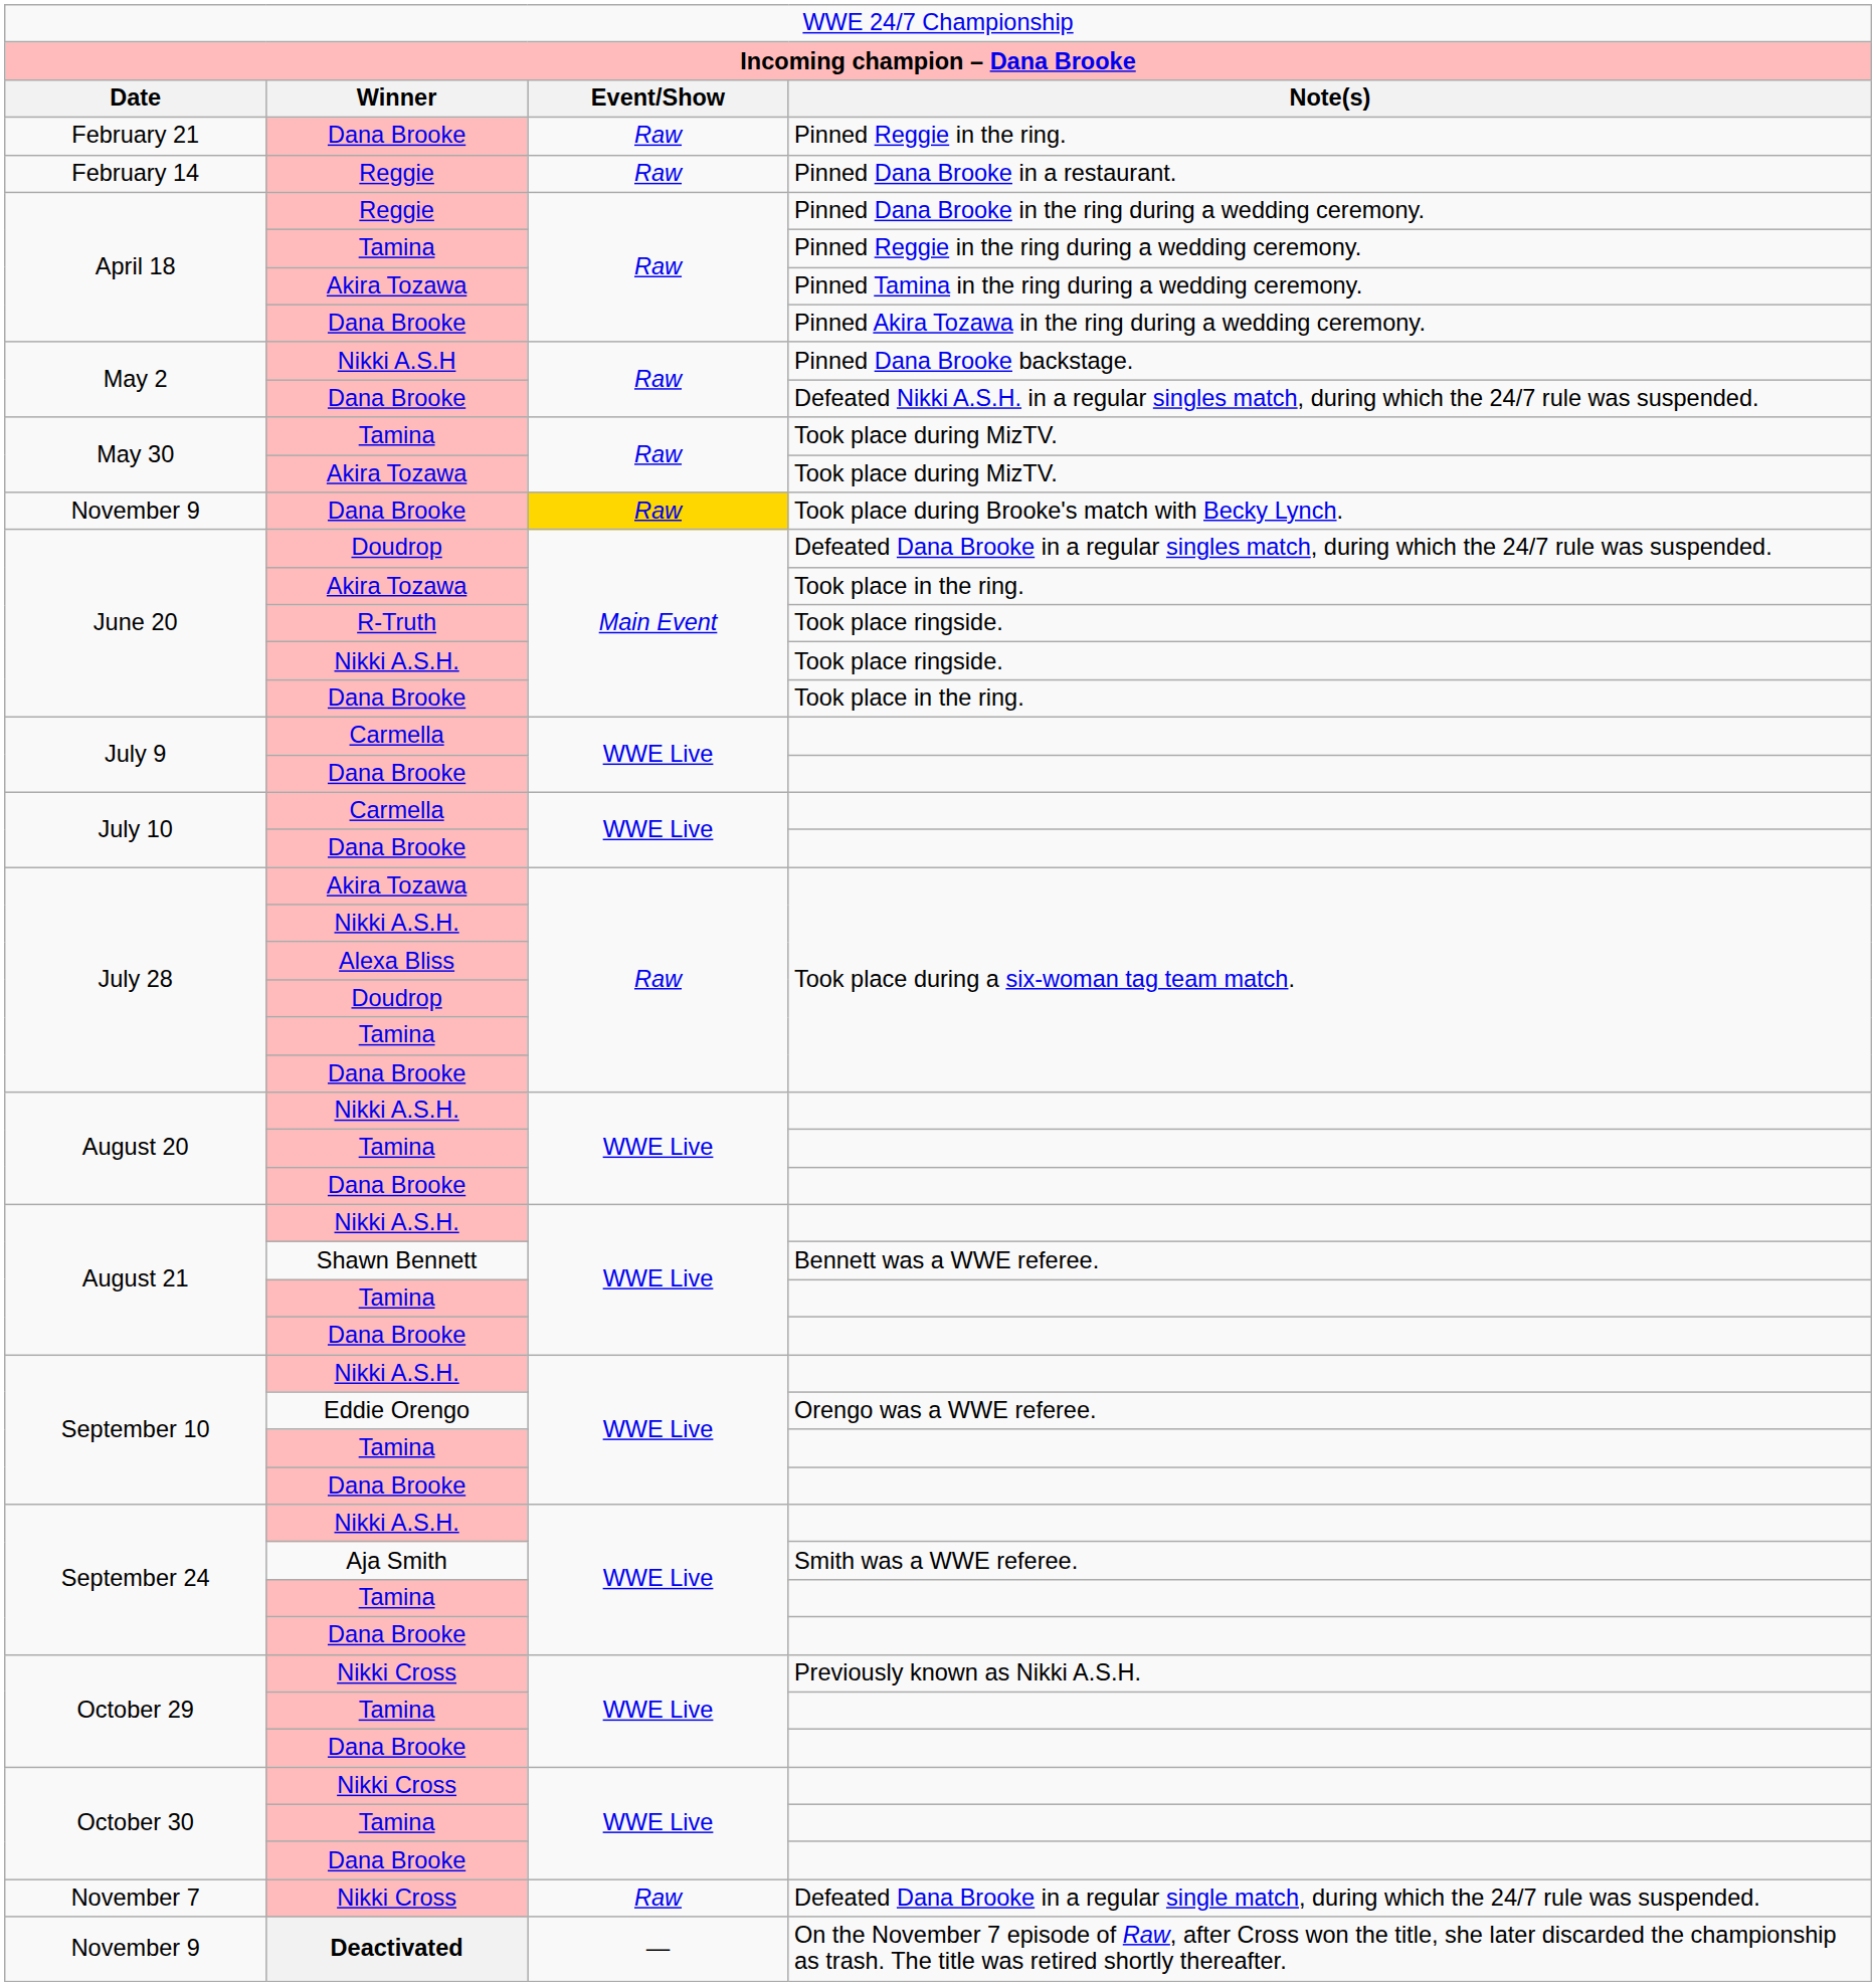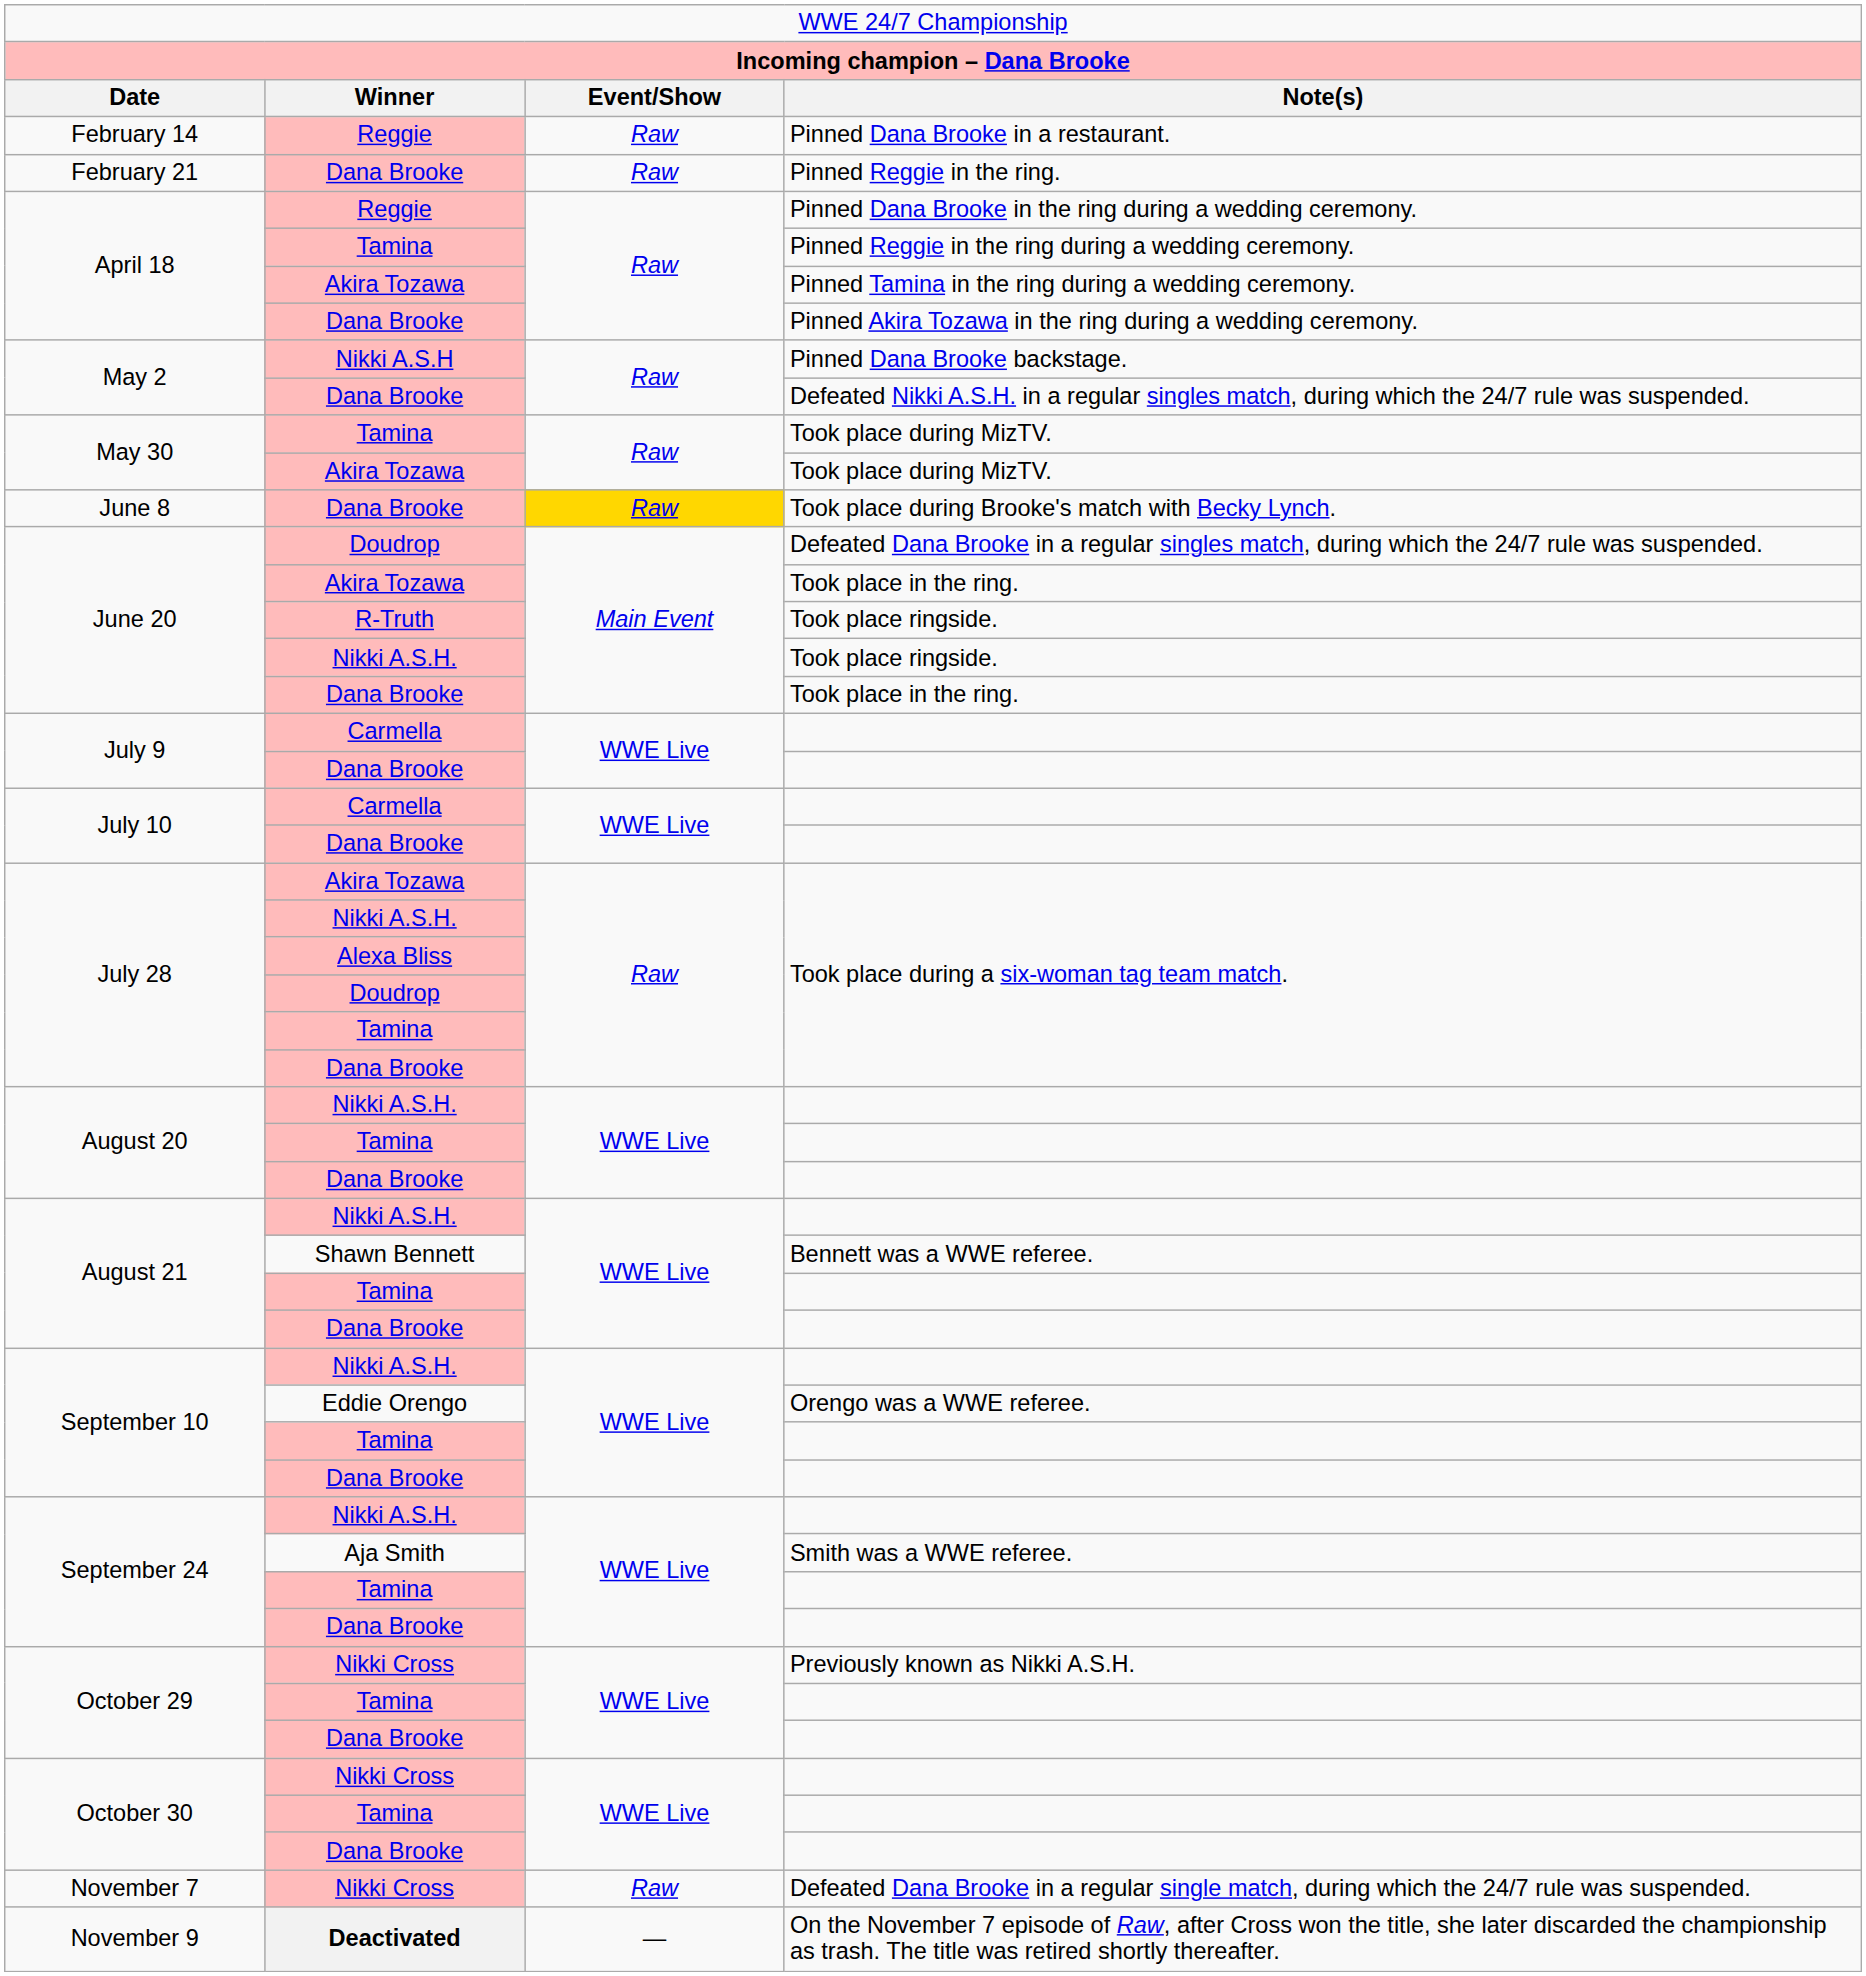rows swapped: Pinned Dana Brooke in a restaurant. <-> Pinned Reggie in the ring.
Took place during Brooke's match with Becky Lynch. | column 1: November 9 -> June 8
